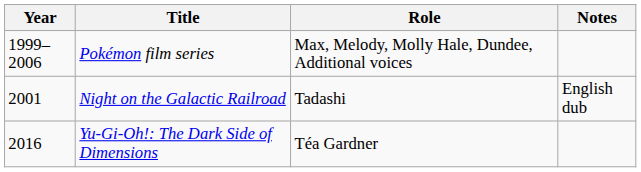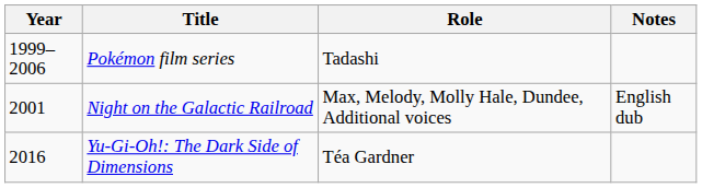Pokémon film series | Role: Max, Melody, Molly Hale, Dundee, Additional voices -> Tadashi
Night on the Galactic Railroad | Role: Tadashi -> Max, Melody, Molly Hale, Dundee, Additional voices
